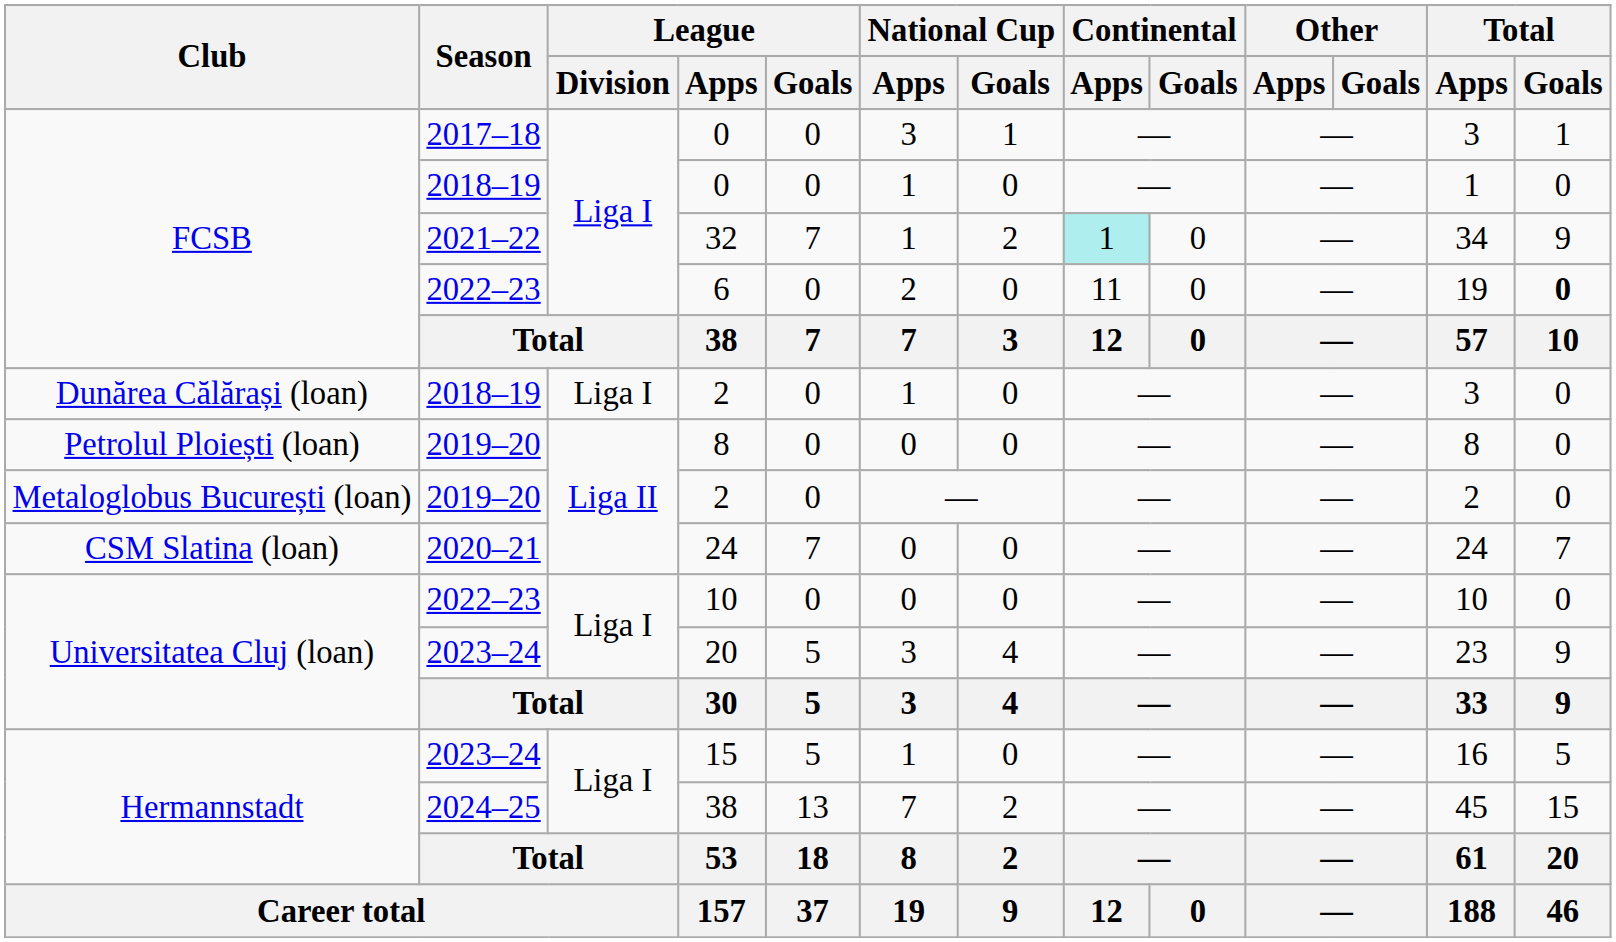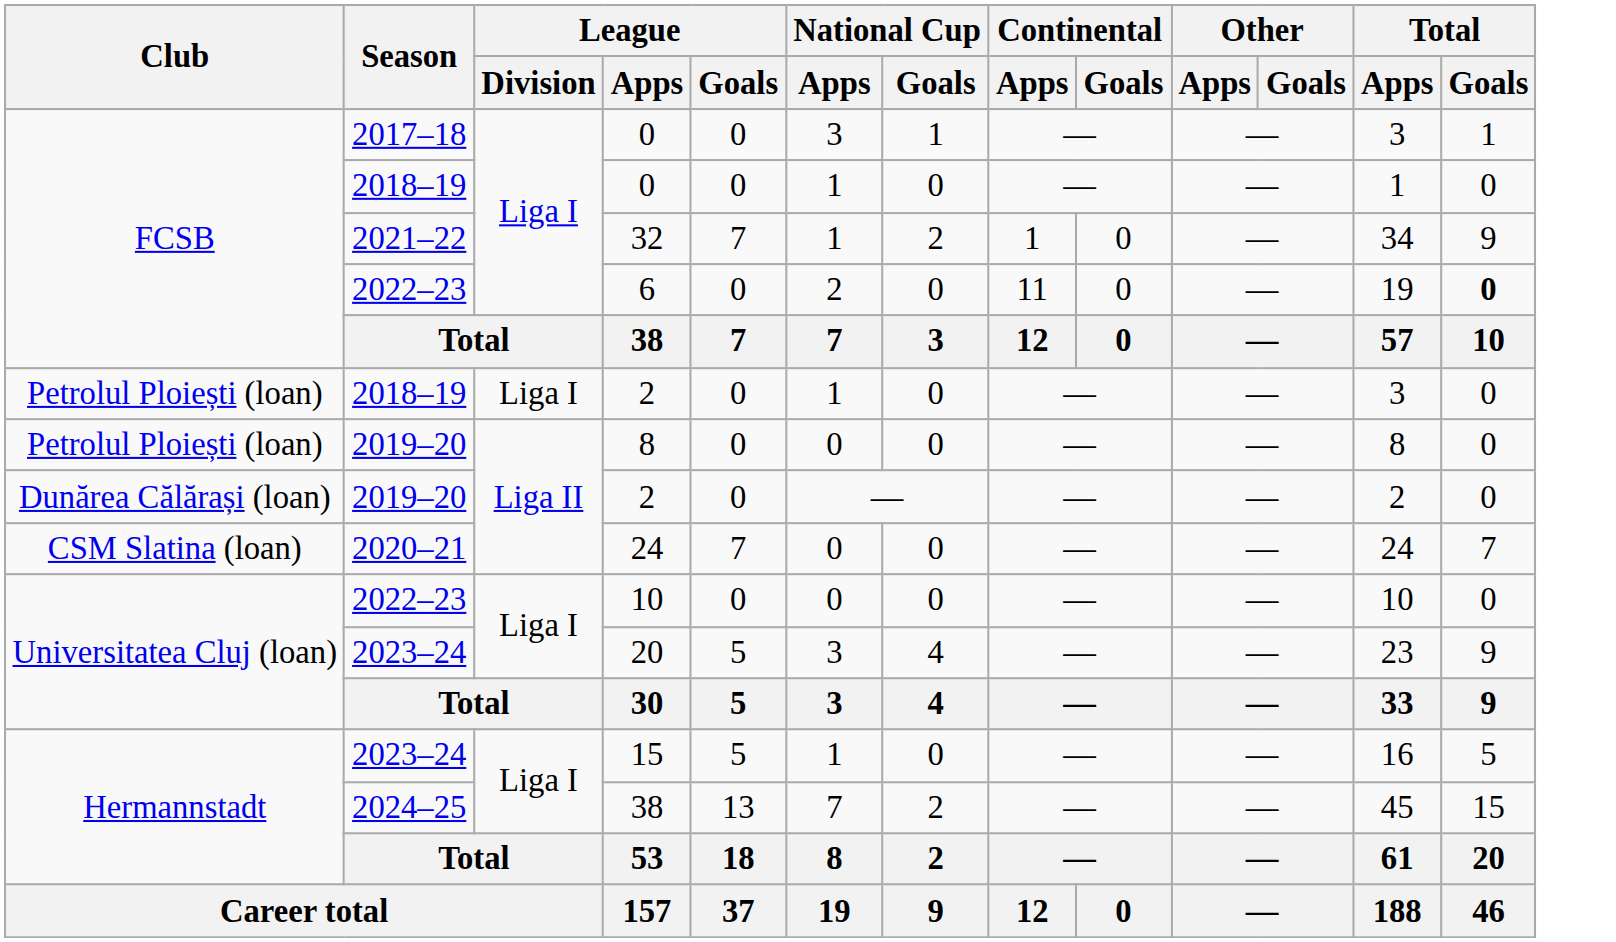32 | Continental / Apps: paleturquoise background -> no background
2018–19 / 2 | Club: Dunărea Călărași (loan) -> Petrolul Ploiești (loan)
2019–20 / 2 | Club: Metaloglobus București (loan) -> Dunărea Călărași (loan)
